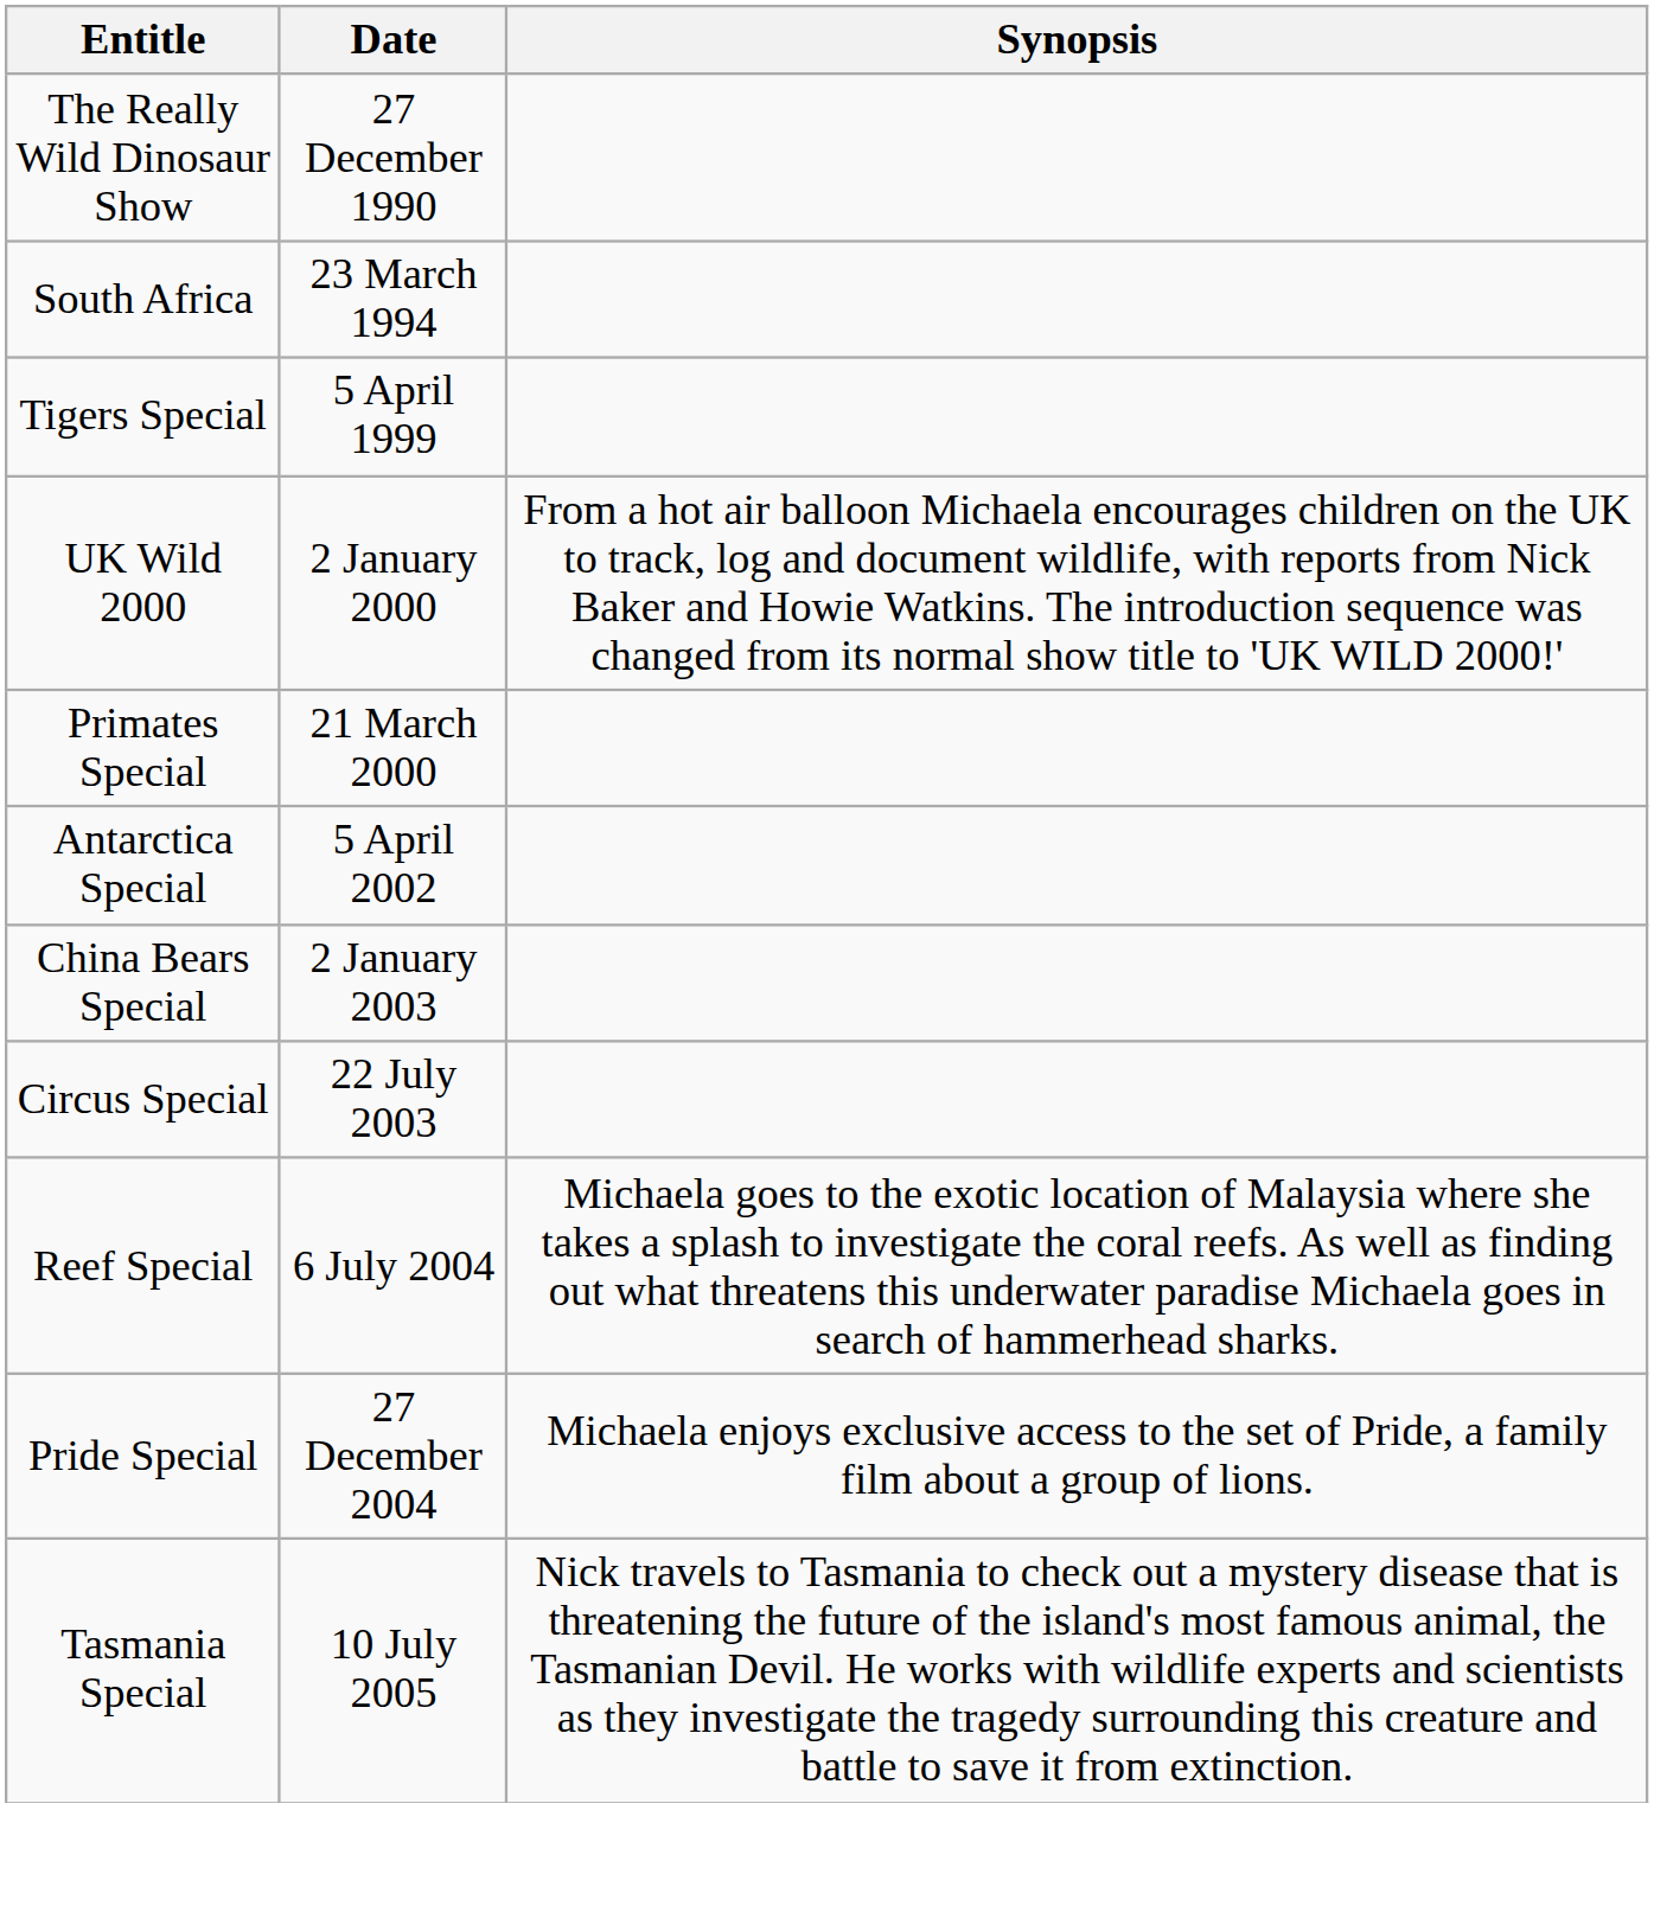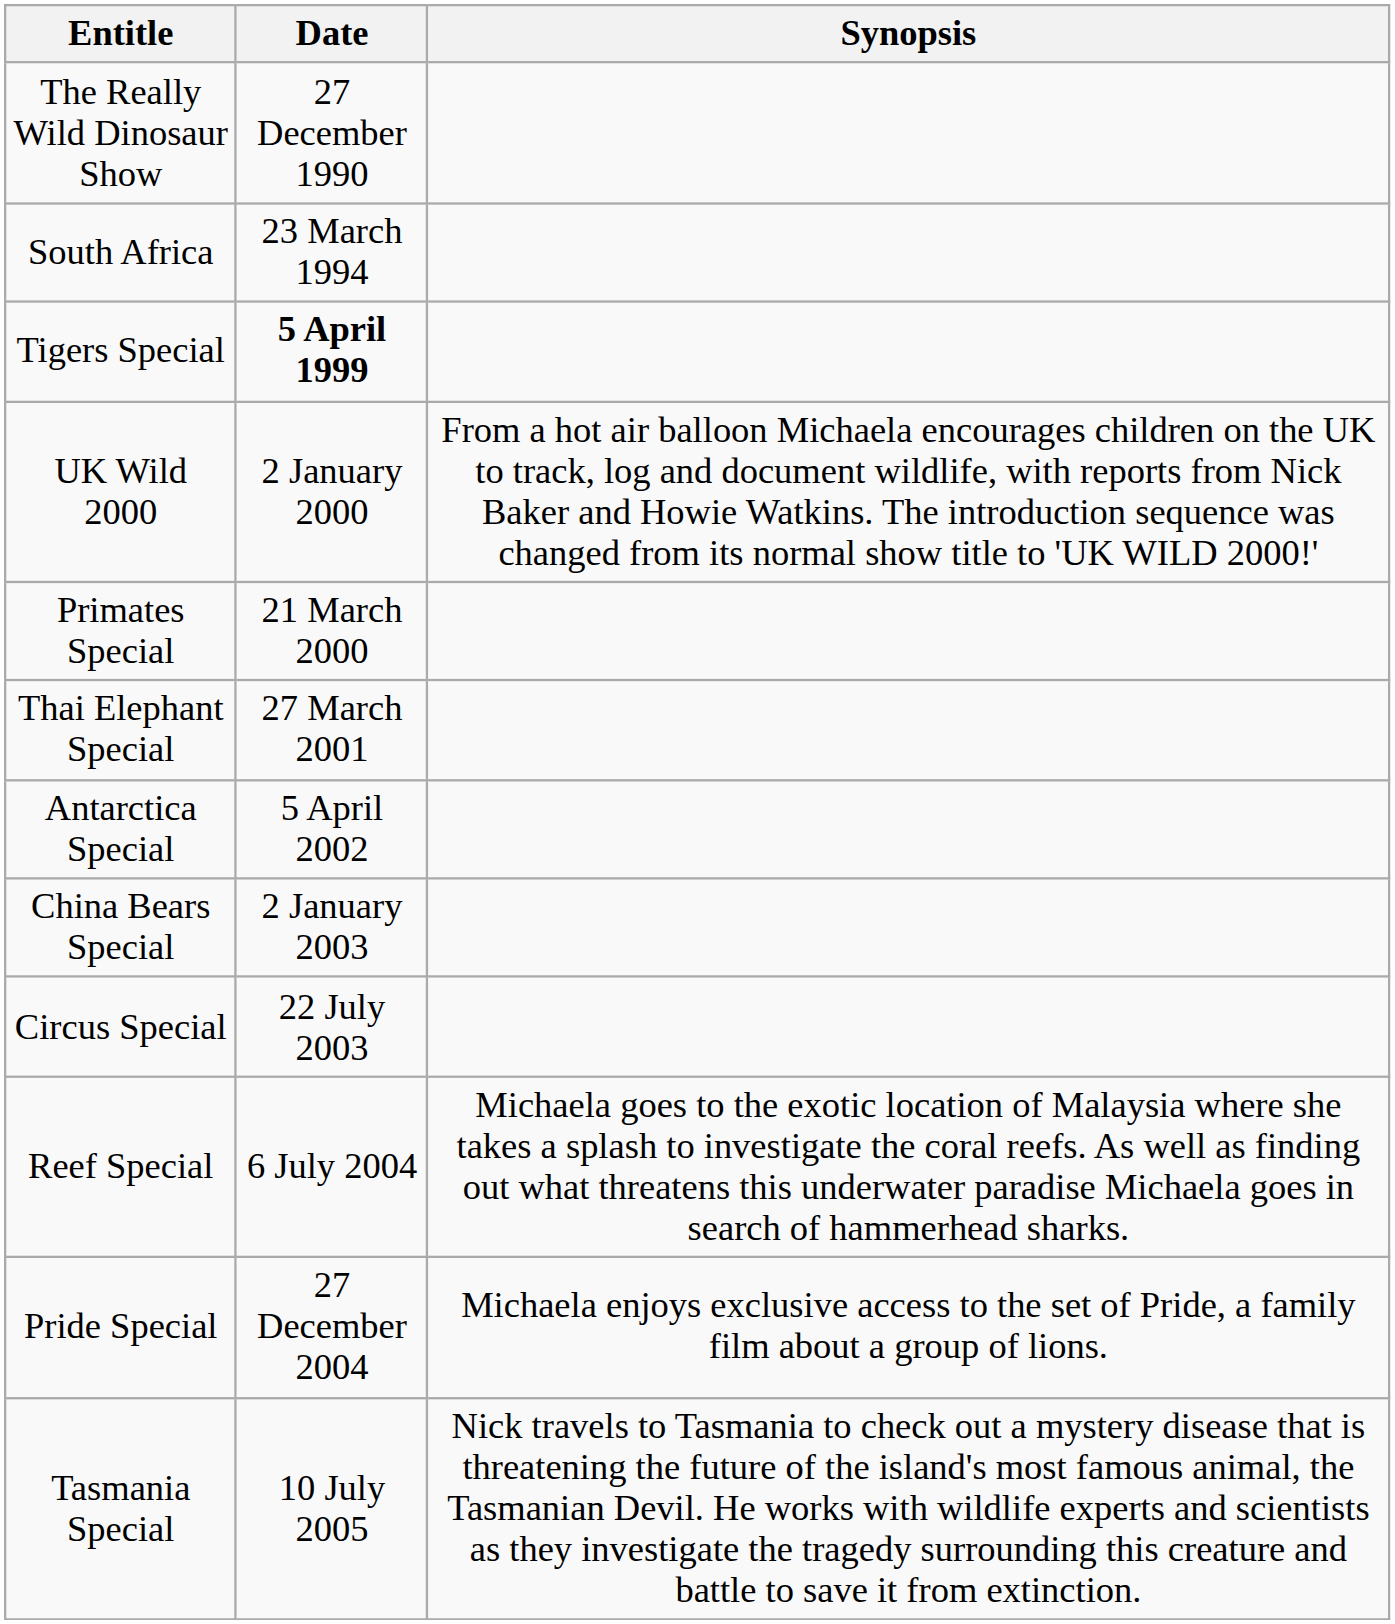Tigers Special | Date: normal -> bold
+ row: Thai Elephant Special | 27 March 2001
